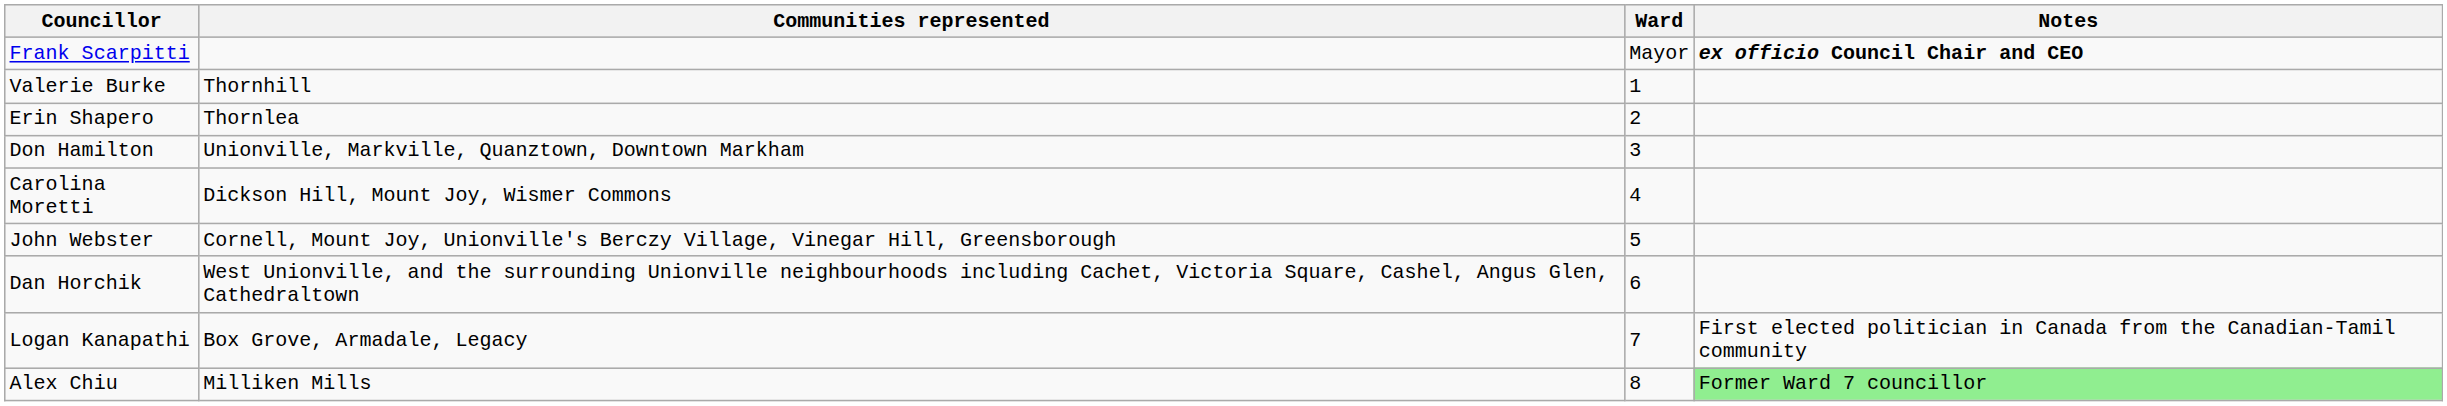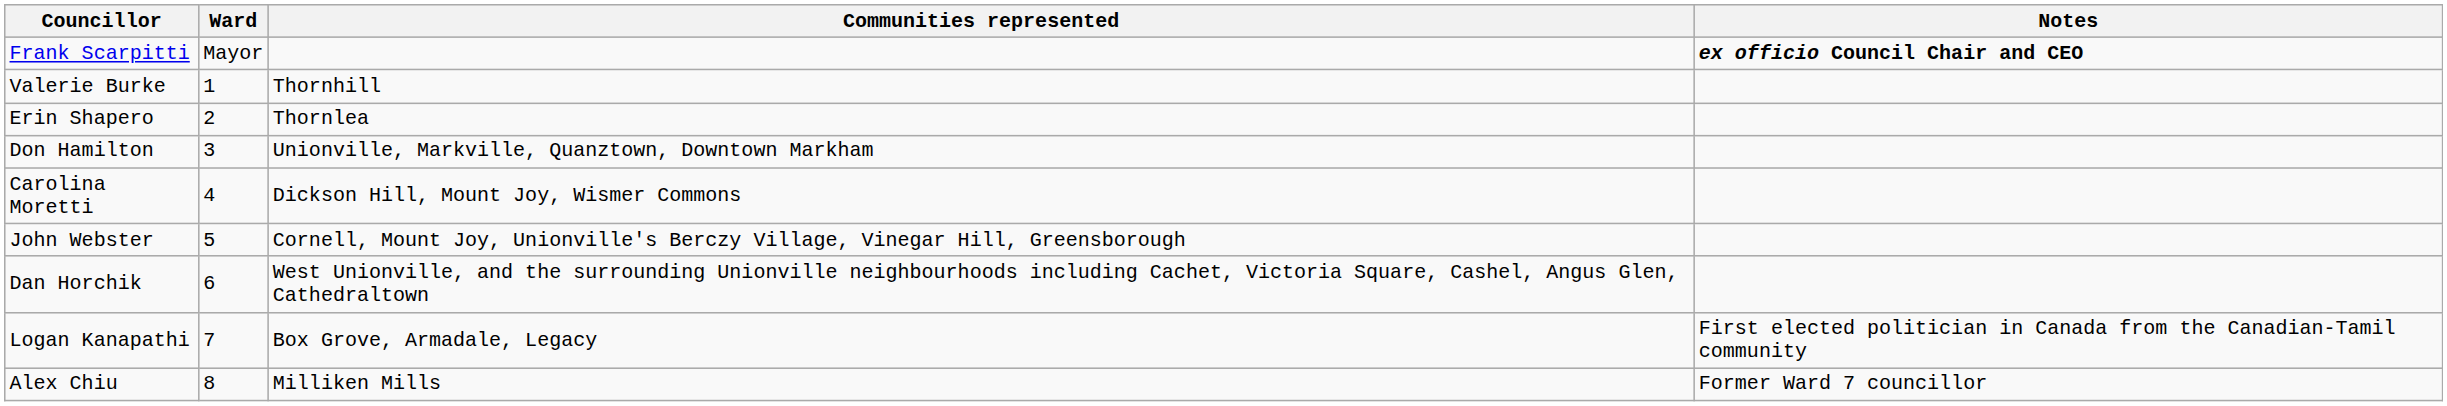columns swapped: Ward <-> Communities represented
Alex Chiu | Notes: lightgreen background -> no background
